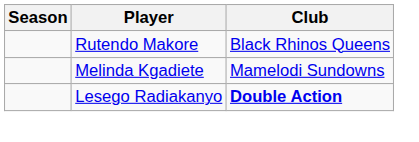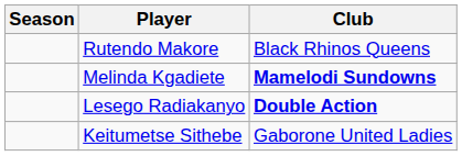Melinda Kgadiete | Club: normal -> bold
+ row: Keitumetse Sithebe | Gaborone United Ladies
